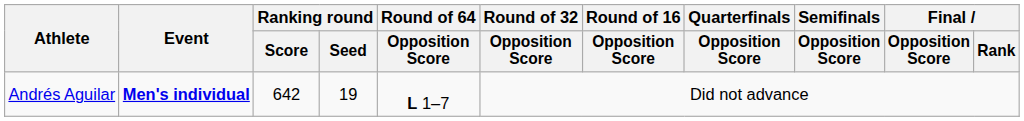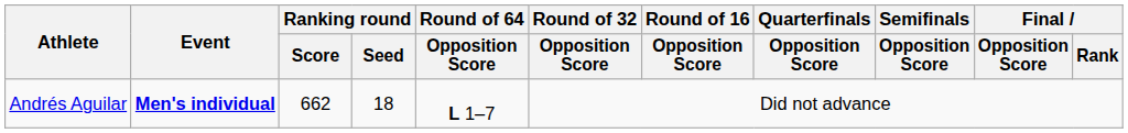Andrés Aguilar | Ranking round / Score: 642 -> 662
Andrés Aguilar | Ranking round / Seed: 19 -> 18
